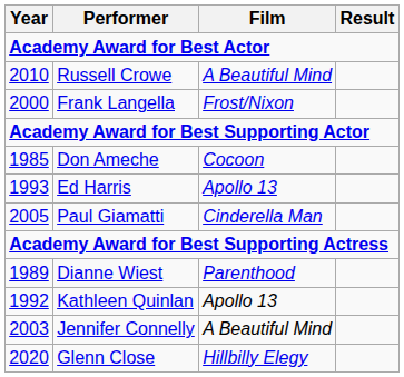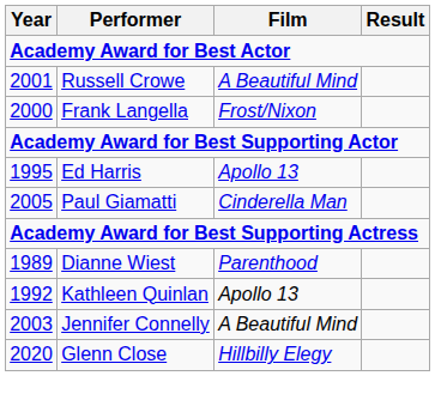Russell Crowe | Year: 2010 -> 2001
- row: 1985 | Don Ameche | Cocoon
Ed Harris | Year: 1993 -> 1995
